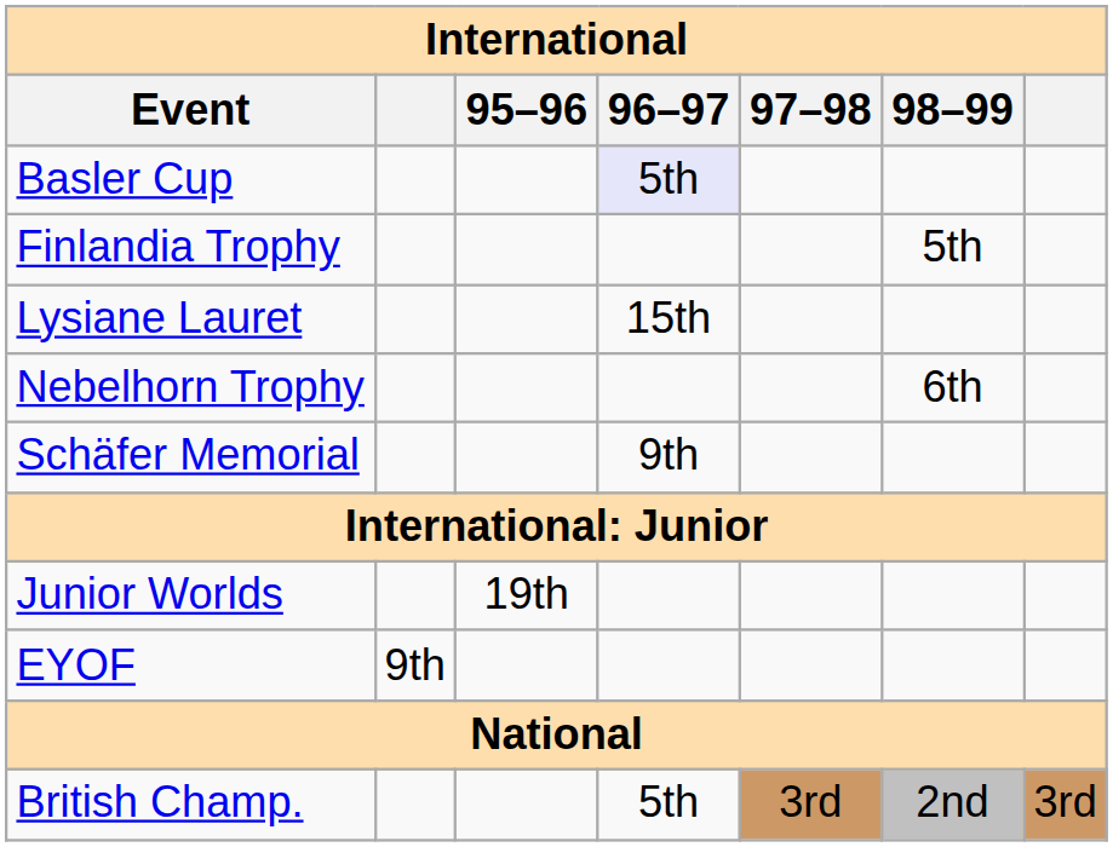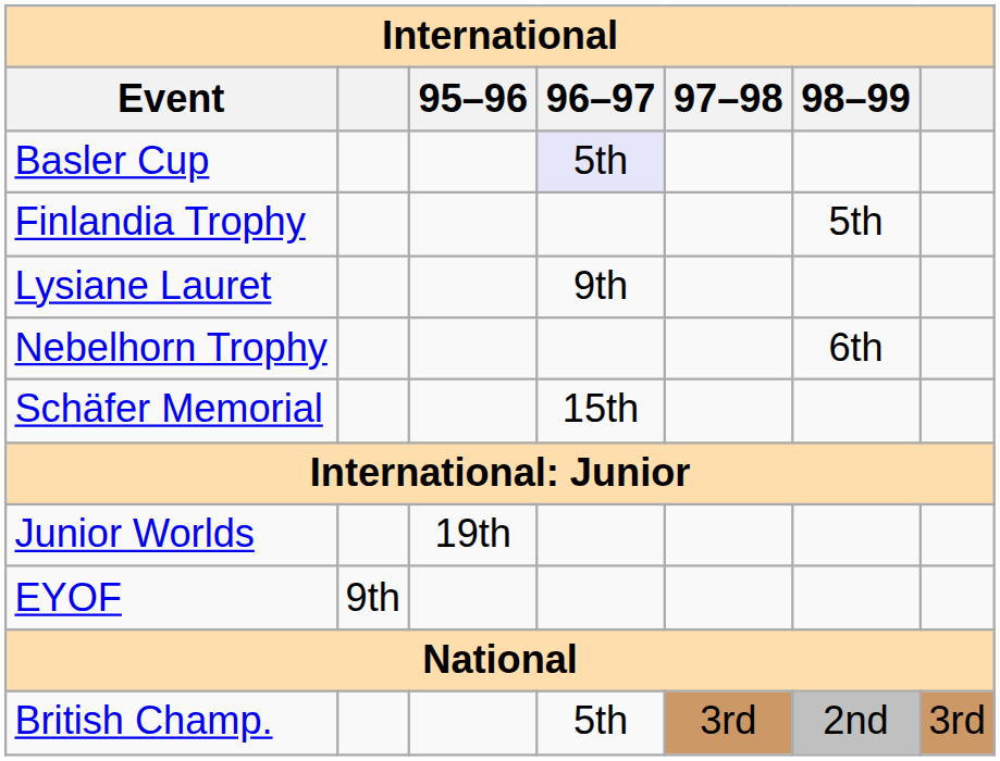Lysiane Lauret | 96–97: 15th -> 9th
Schäfer Memorial | 96–97: 9th -> 15th
